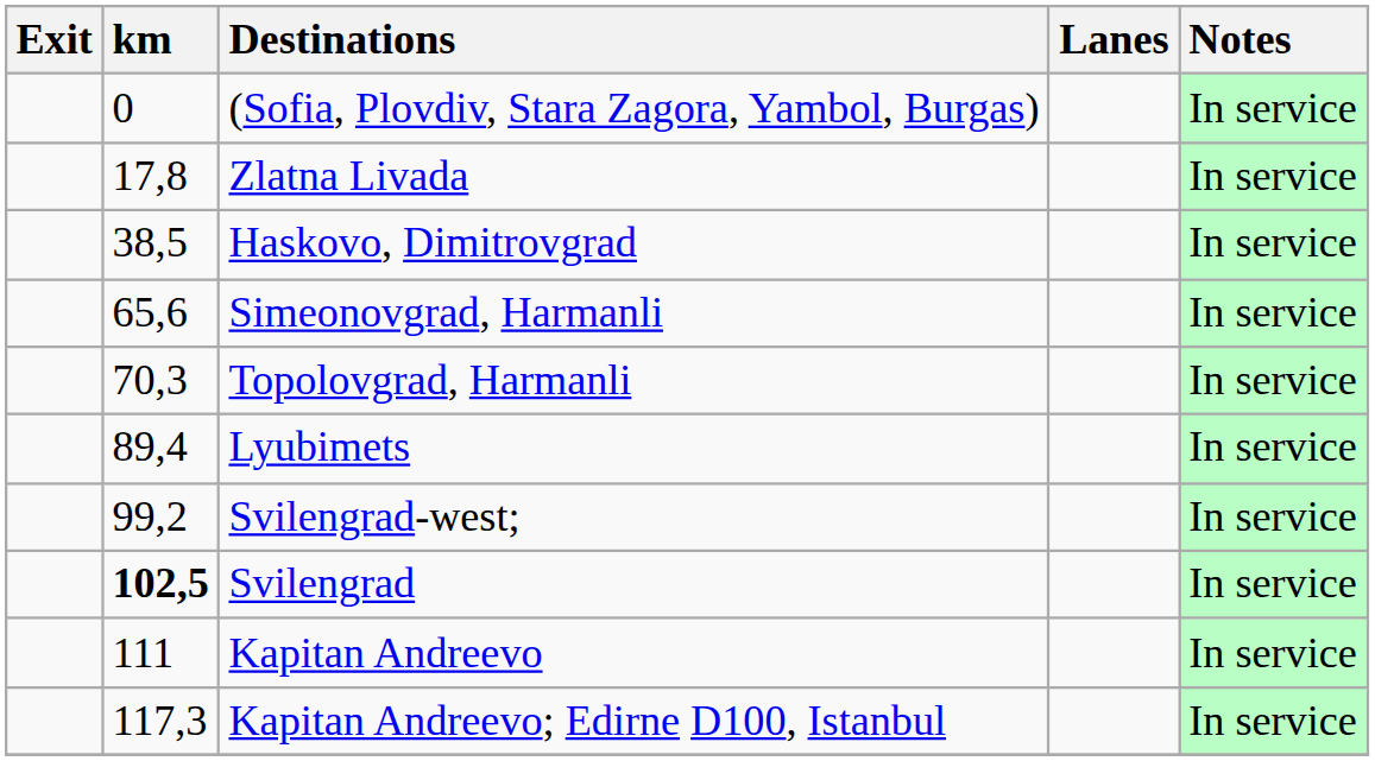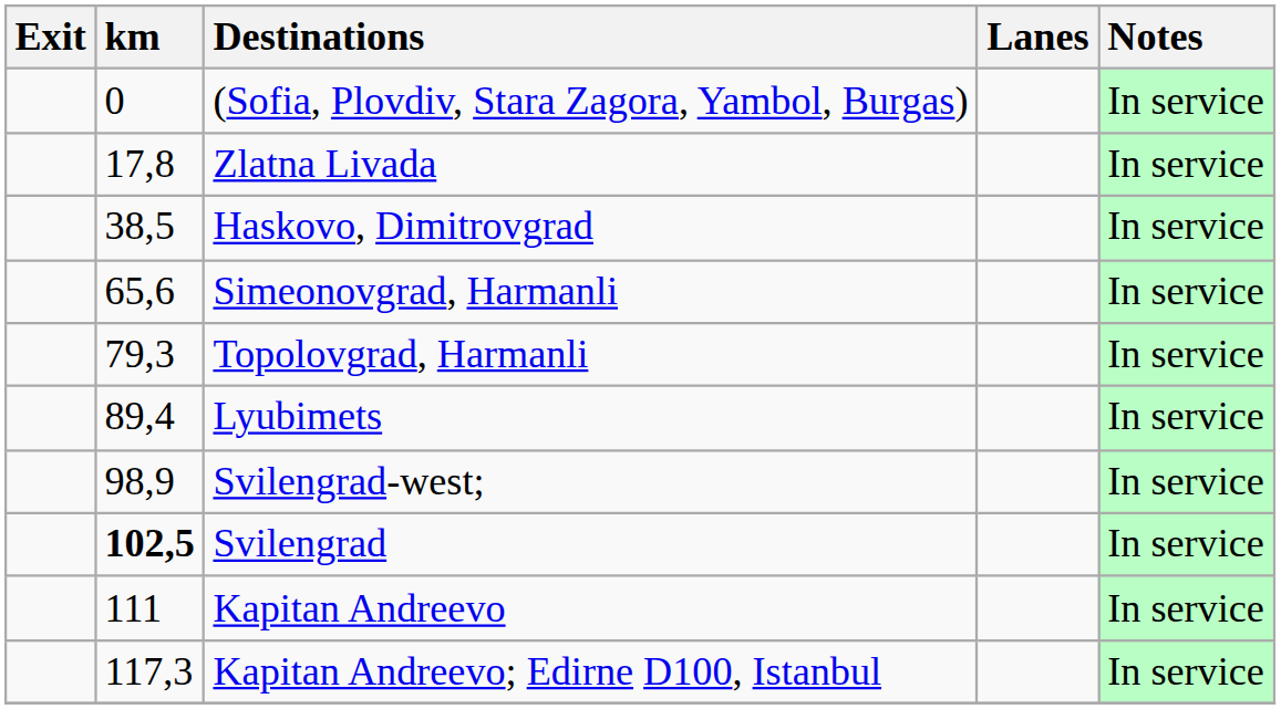Topolovgrad, Harmanli | km: 70,3 -> 79,3
Svilengrad-west; | km: 99,2 -> 98,9
